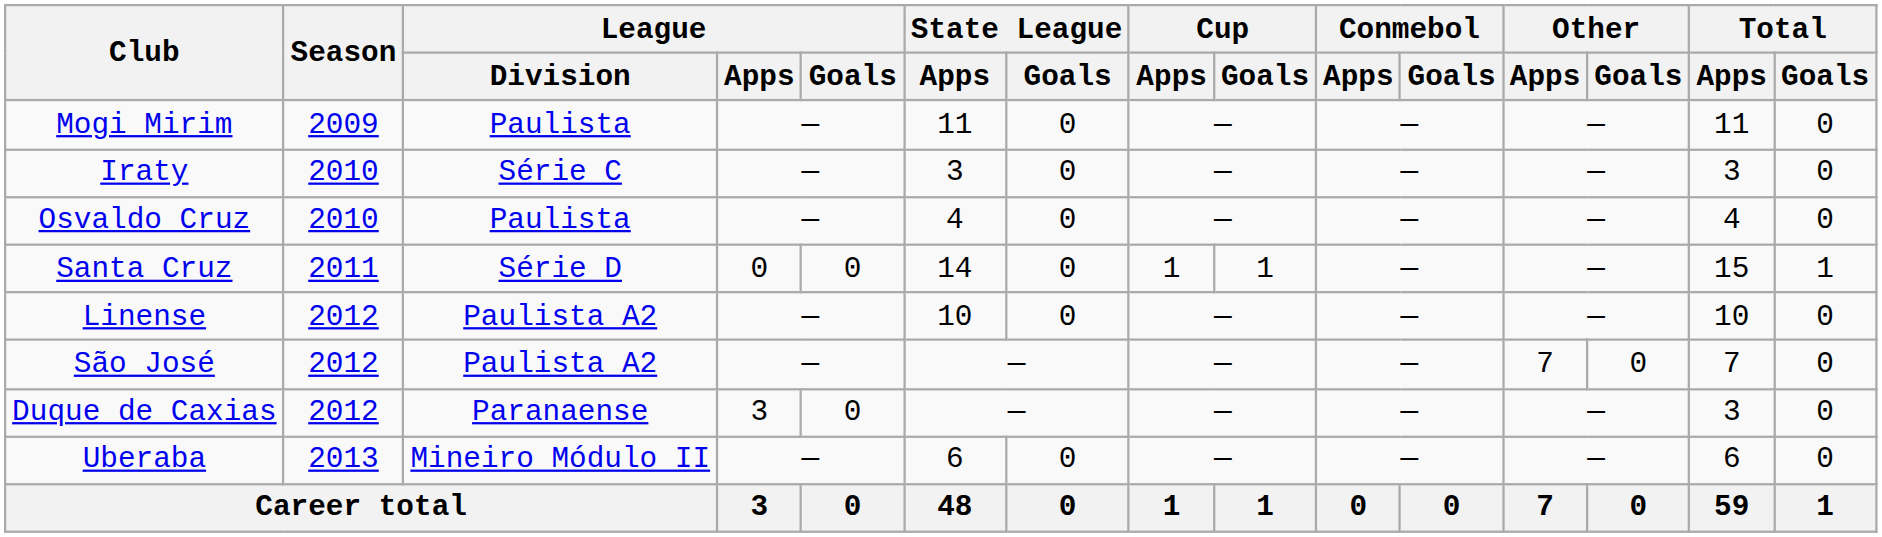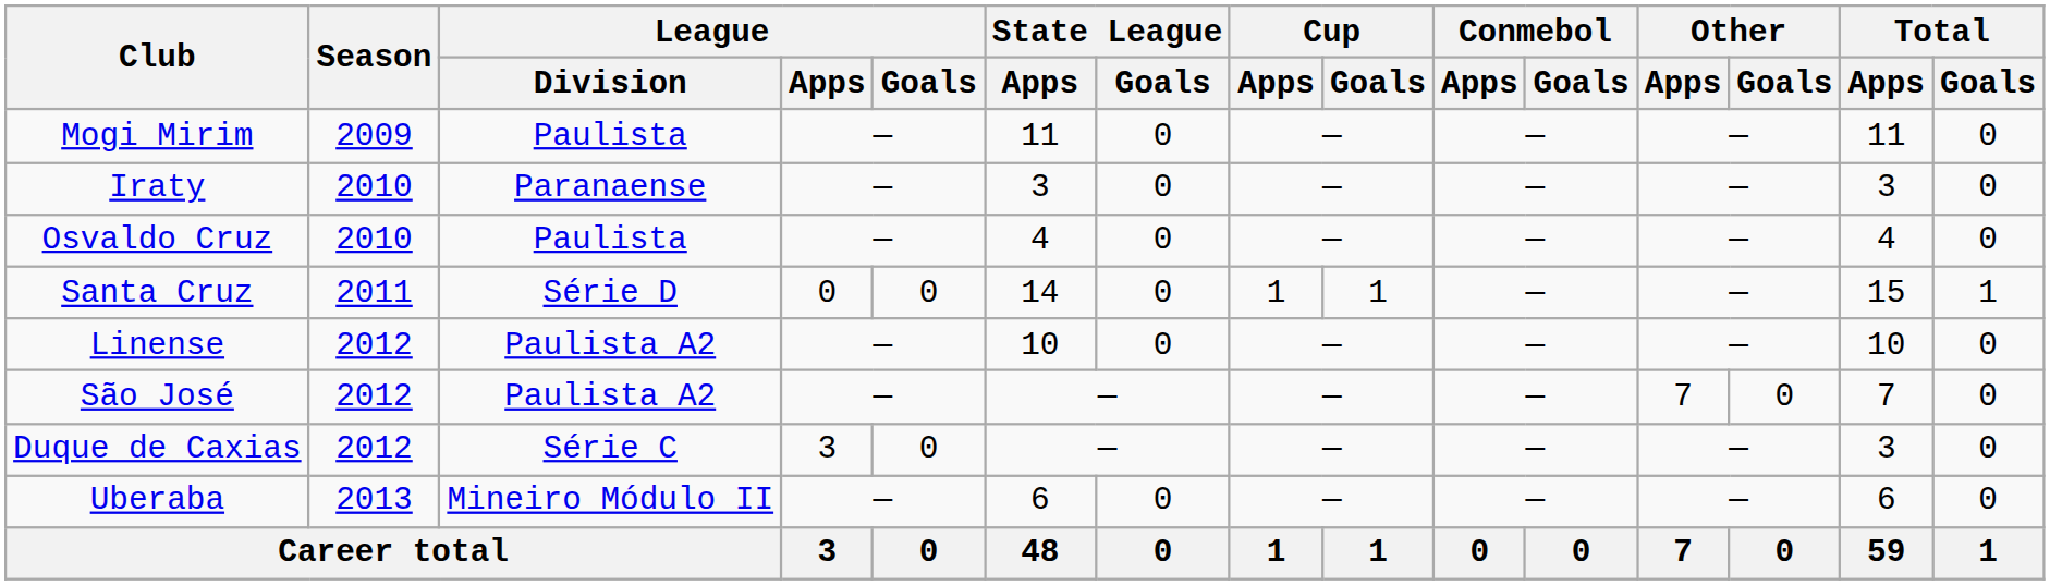Iraty | League / Division: Série C -> Paranaense
Duque de Caxias | League / Division: Paranaense -> Série C
